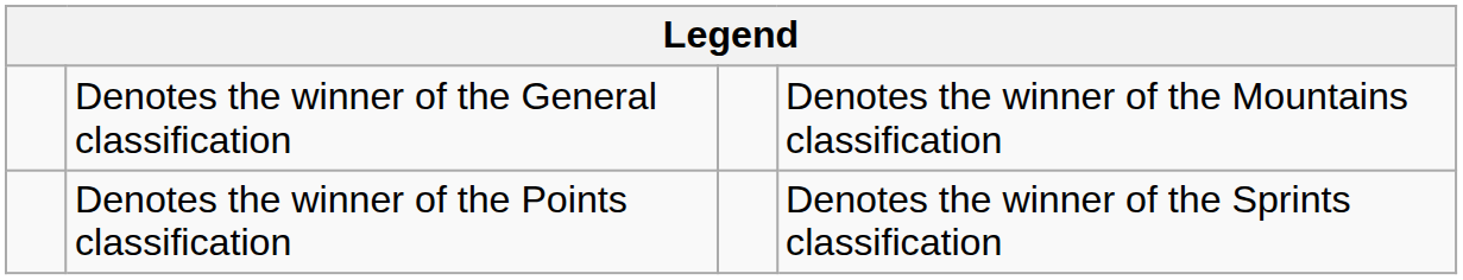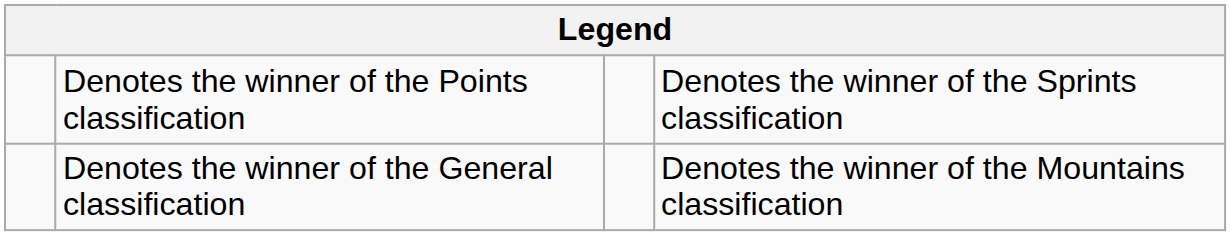rows swapped: Denotes the winner of the General classification <-> Denotes the winner of the Points classification
